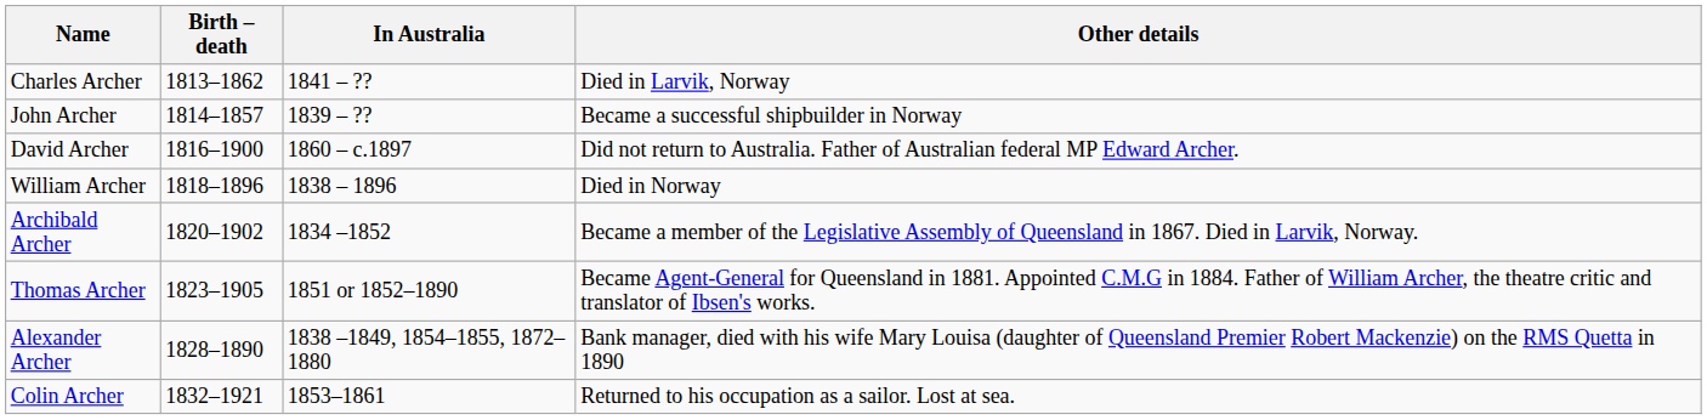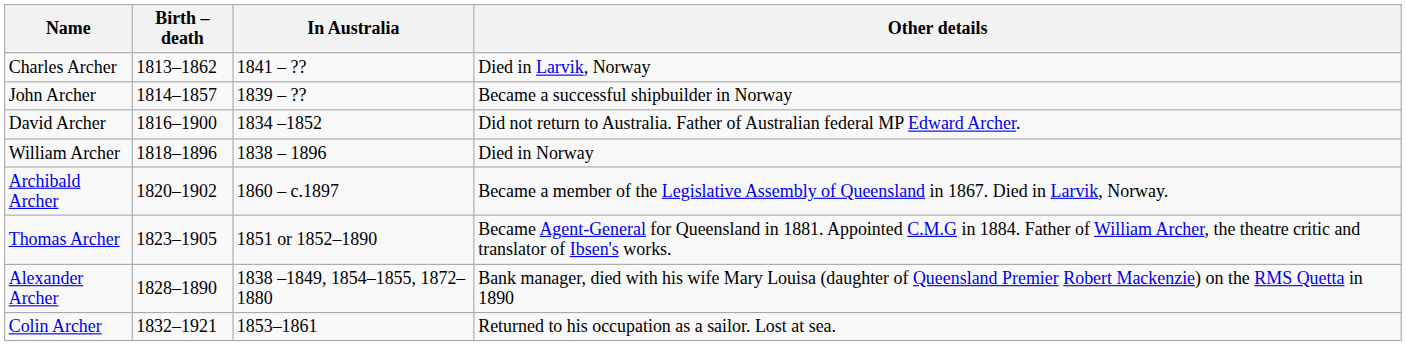David Archer | In Australia: 1860 – c.1897 -> 1834 –1852
Archibald Archer | In Australia: 1834 –1852 -> 1860 – c.1897
